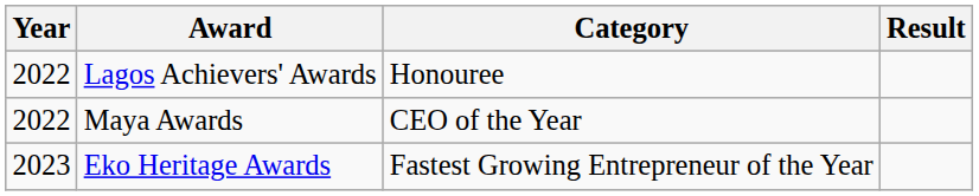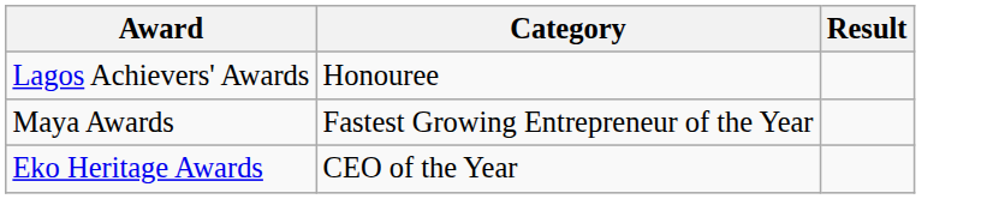- column: Year | 2022 | 2022 | 2023
Maya Awards | Category: CEO of the Year -> Fastest Growing Entrepreneur of the Year
Eko Heritage Awards | Category: Fastest Growing Entrepreneur of the Year -> CEO of the Year
